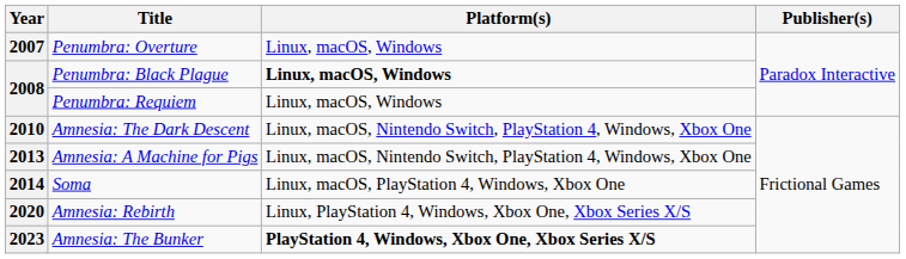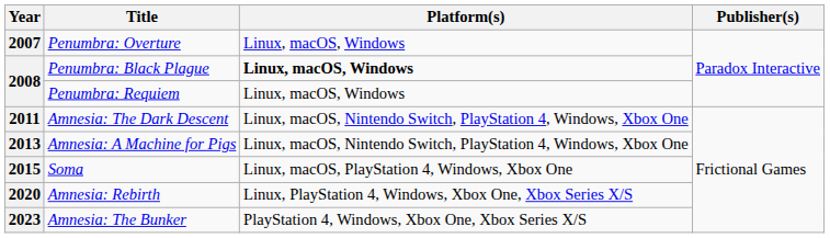Amnesia: The Dark Descent | Year: 2010 -> 2011
Soma | Year: 2014 -> 2015
Amnesia: The Bunker | Platform(s): bold -> normal
